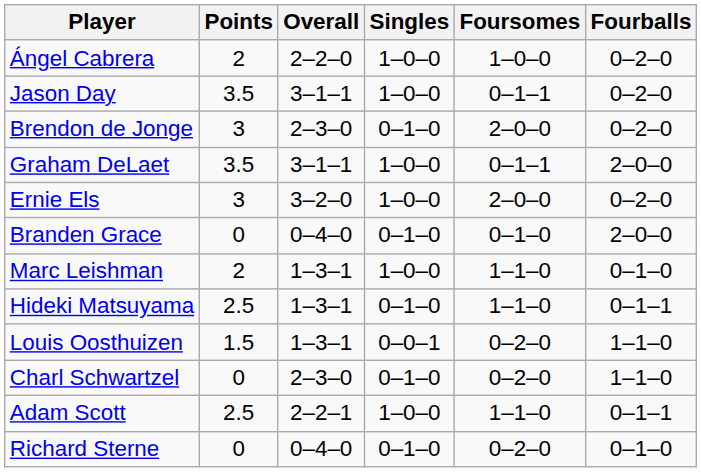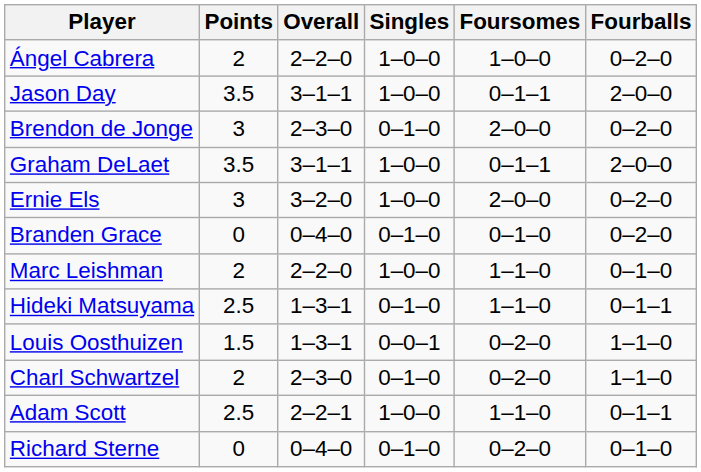Jason Day | Fourballs: 0–2–0 -> 2–0–0
Branden Grace | Fourballs: 2–0–0 -> 0–2–0
Marc Leishman | Overall: 1–3–1 -> 2–2–0
Charl Schwartzel | Points: 0 -> 2
